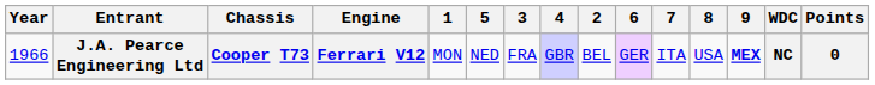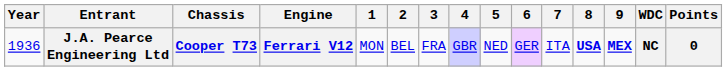columns swapped: 2 <-> 5
J.A. Pearce Engineering Ltd | Year: 1966 -> 1936
J.A. Pearce Engineering Ltd | 8: normal -> bold
